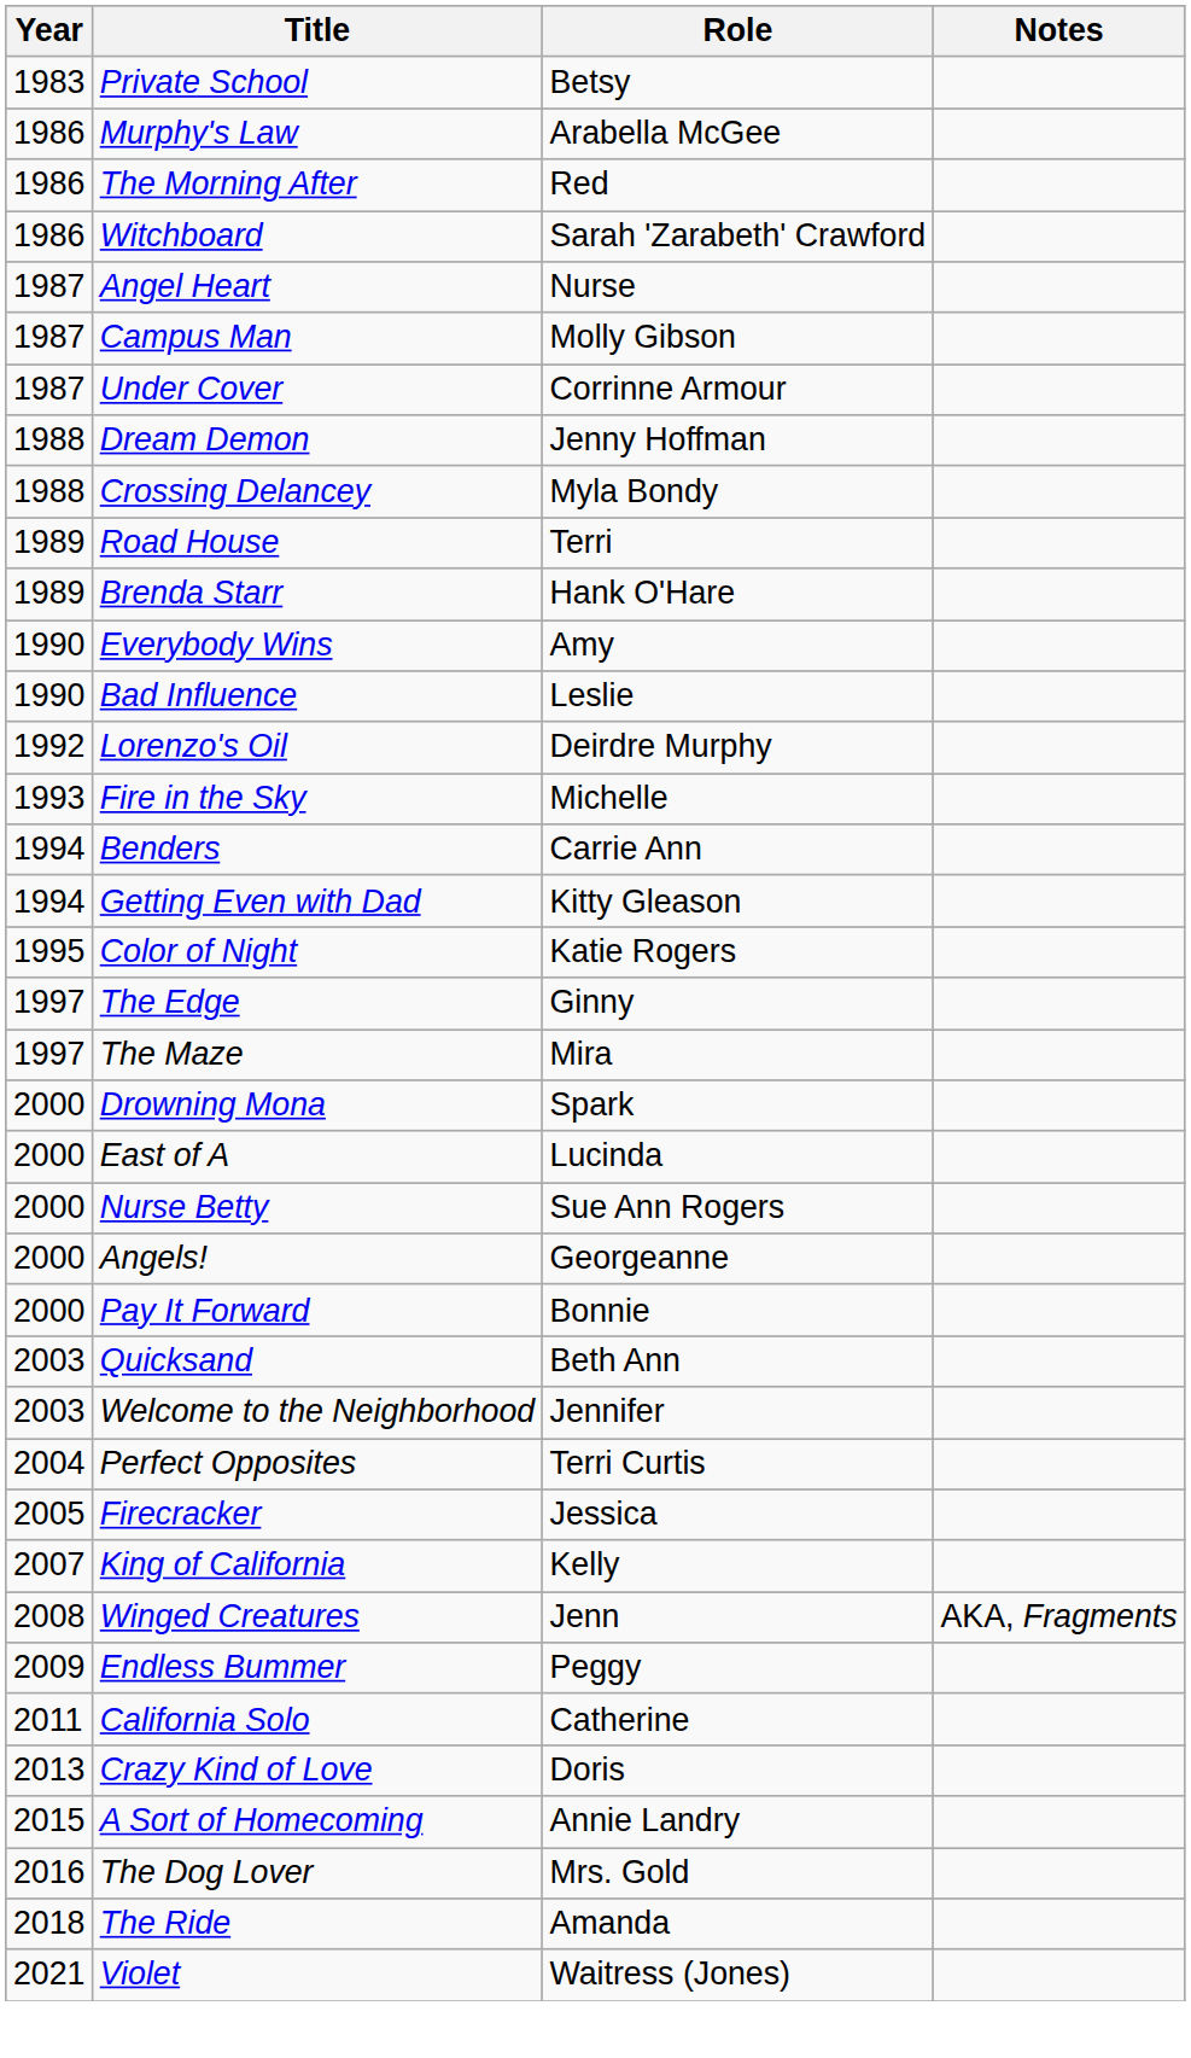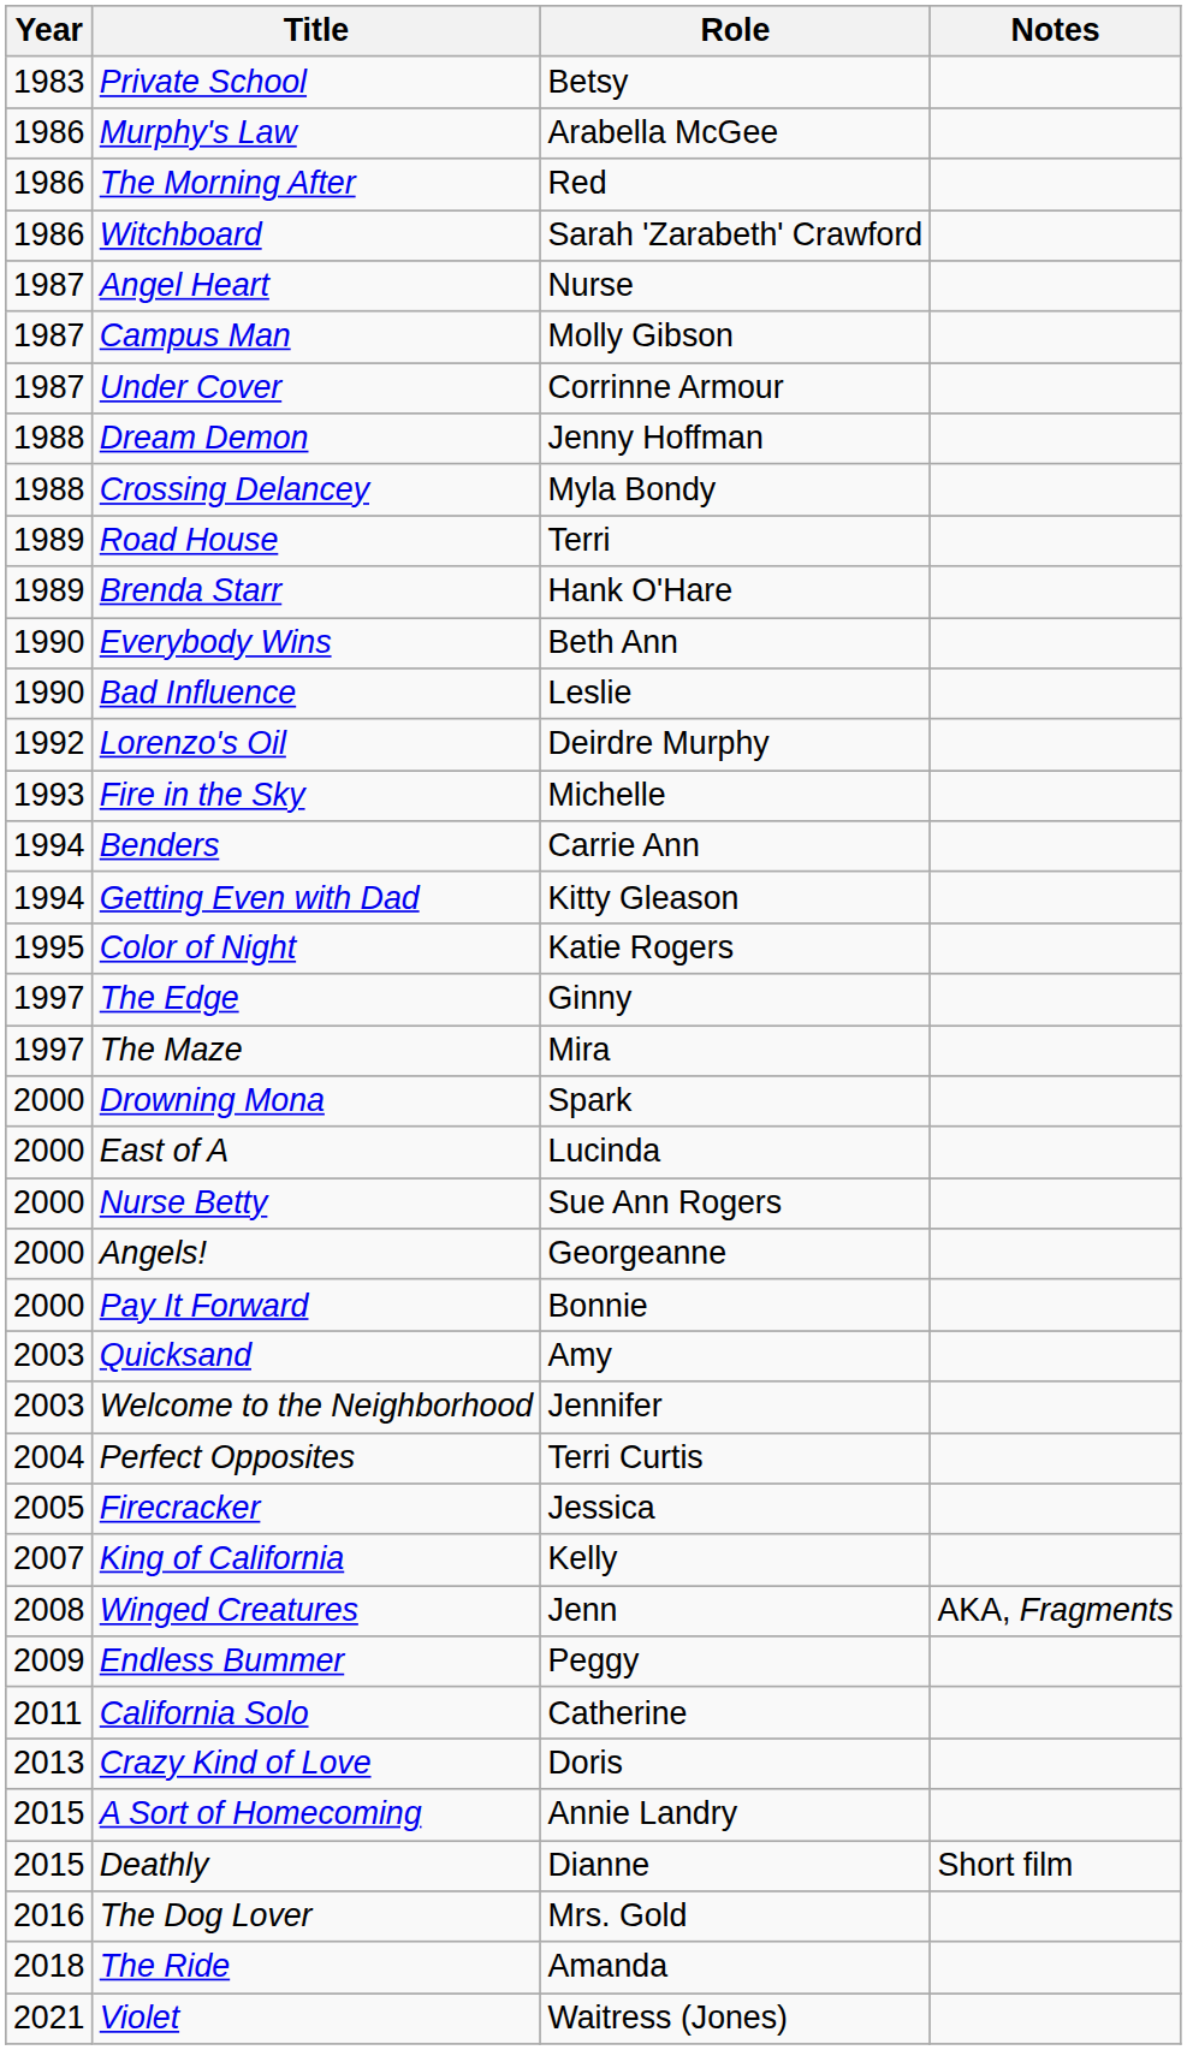Everybody Wins | Role: Amy -> Beth Ann
Quicksand | Role: Beth Ann -> Amy
+ row: 2015 | Deathly | Dianne | Short film
